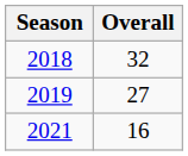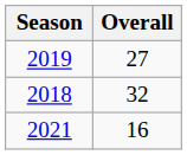rows swapped: 2018 <-> 2019
